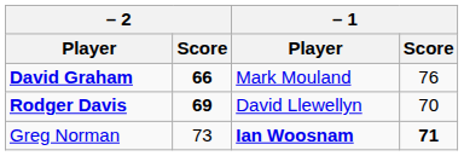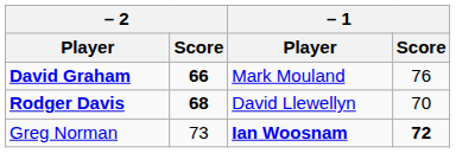Rodger Davis | – 2 / Score: 69 -> 68
Greg Norman | – 1 / Score: 71 -> 72
